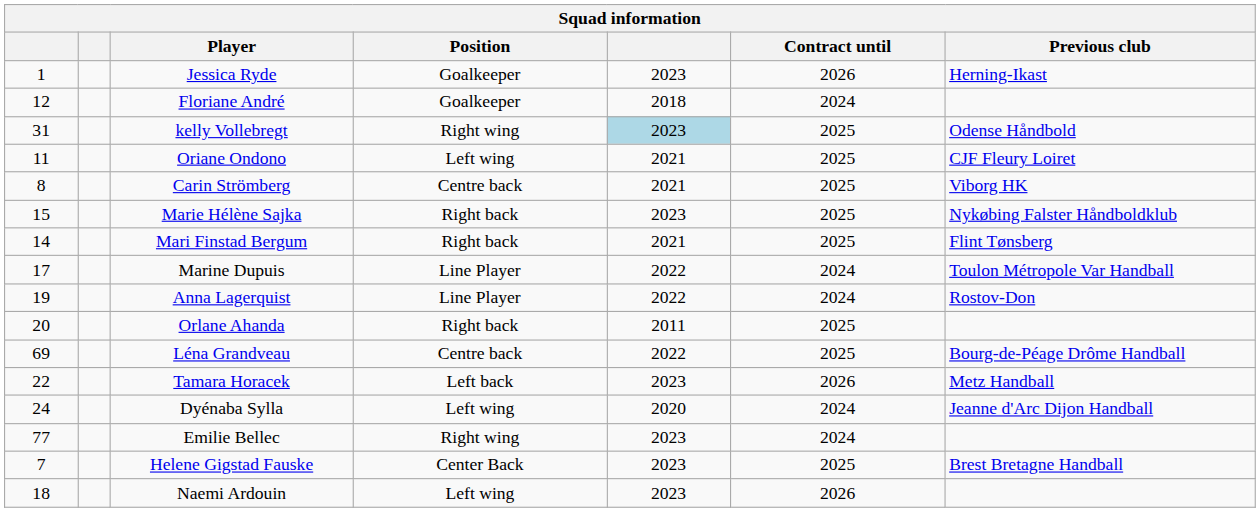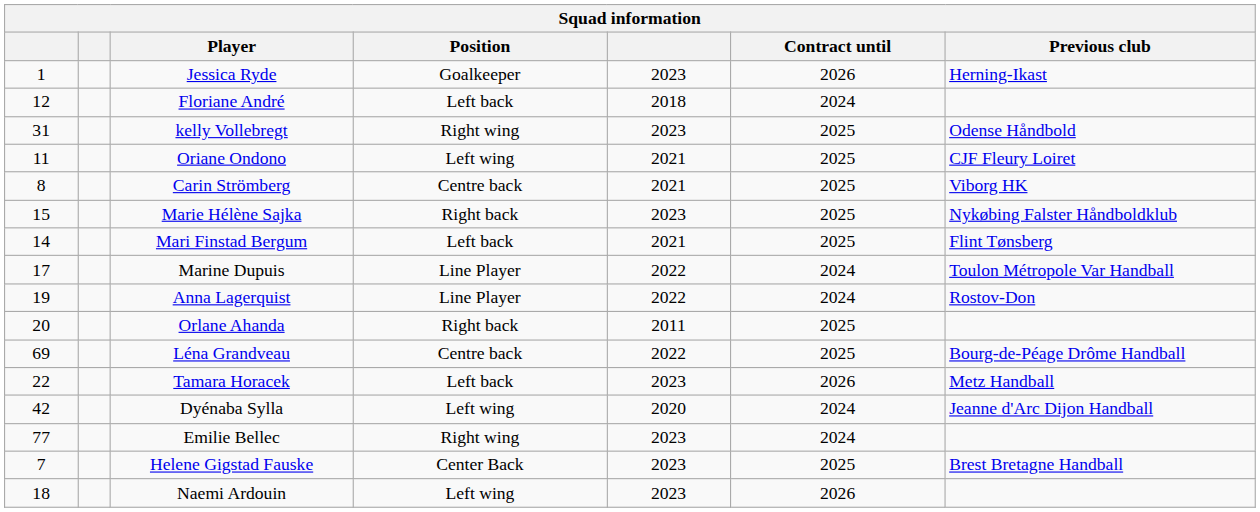Floriane André | Position: Goalkeeper -> Left back
kelly Vollebregt | column 5: lightblue background -> no background
Mari Finstad Bergum | Position: Right back -> Left back
Dyénaba Sylla | column 1: 24 -> 42
